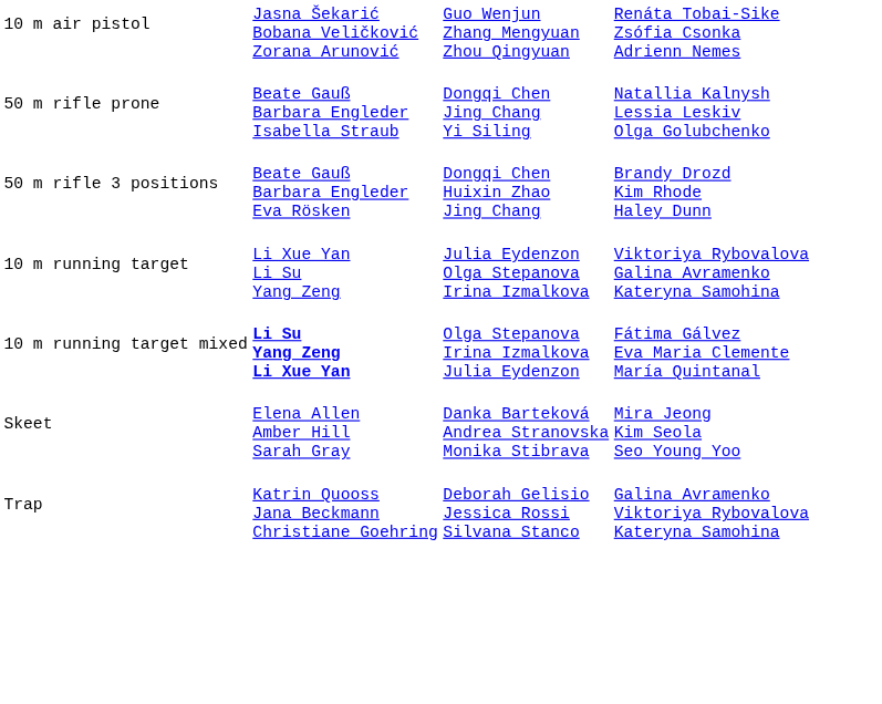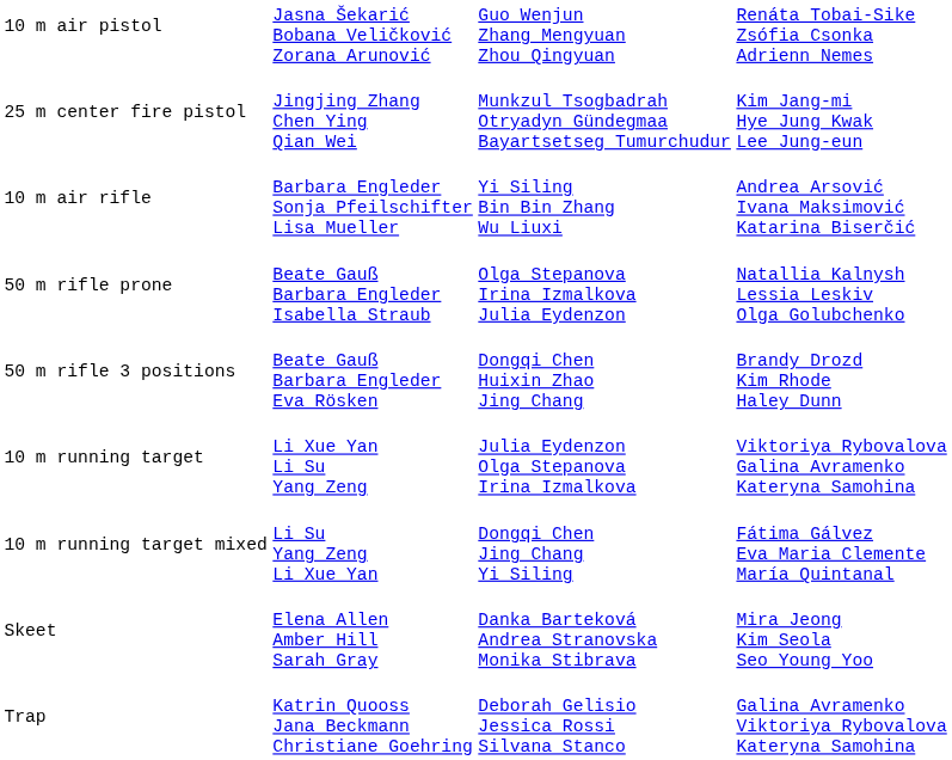+ row: 25 m center fire pistol | Jingjing Zhang Chen Ying Qian Wei | Munkzul Tsogbadrah Otryadyn Gündegmaa Bayartsetseg Tumurchudur | Kim Jang-mi Hye Jung Kwak Lee Jung-eun
+ row: 10 m air rifle | Barbara Engleder Sonja Pfeilschifter Lisa Mueller | Yi Siling Bin Bin Zhang Wu Liuxi | Andrea Arsović Ivana Maksimović Katarina Biserčić
50 m rifle prone | column 3: Dongqi Chen Jing Chang Yi Siling -> Olga Stepanova Irina Izmalkova Julia Eydenzon
10 m running target mixed | column 2: bold -> normal
10 m running target mixed | column 3: Olga Stepanova Irina Izmalkova Julia Eydenzon -> Dongqi Chen Jing Chang Yi Siling
